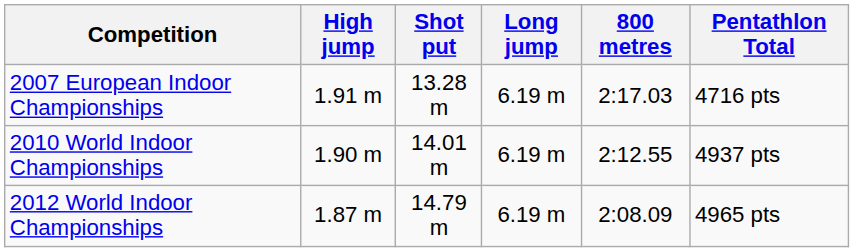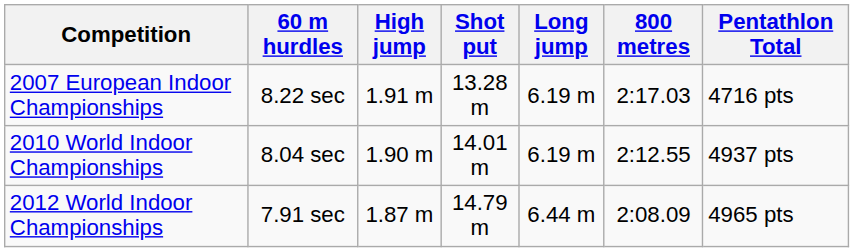+ column: 60 m hurdles | 8.22 sec | 8.04 sec | 7.91 sec
2012 World Indoor Championships | Long jump: 6.19 m -> 6.44 m
